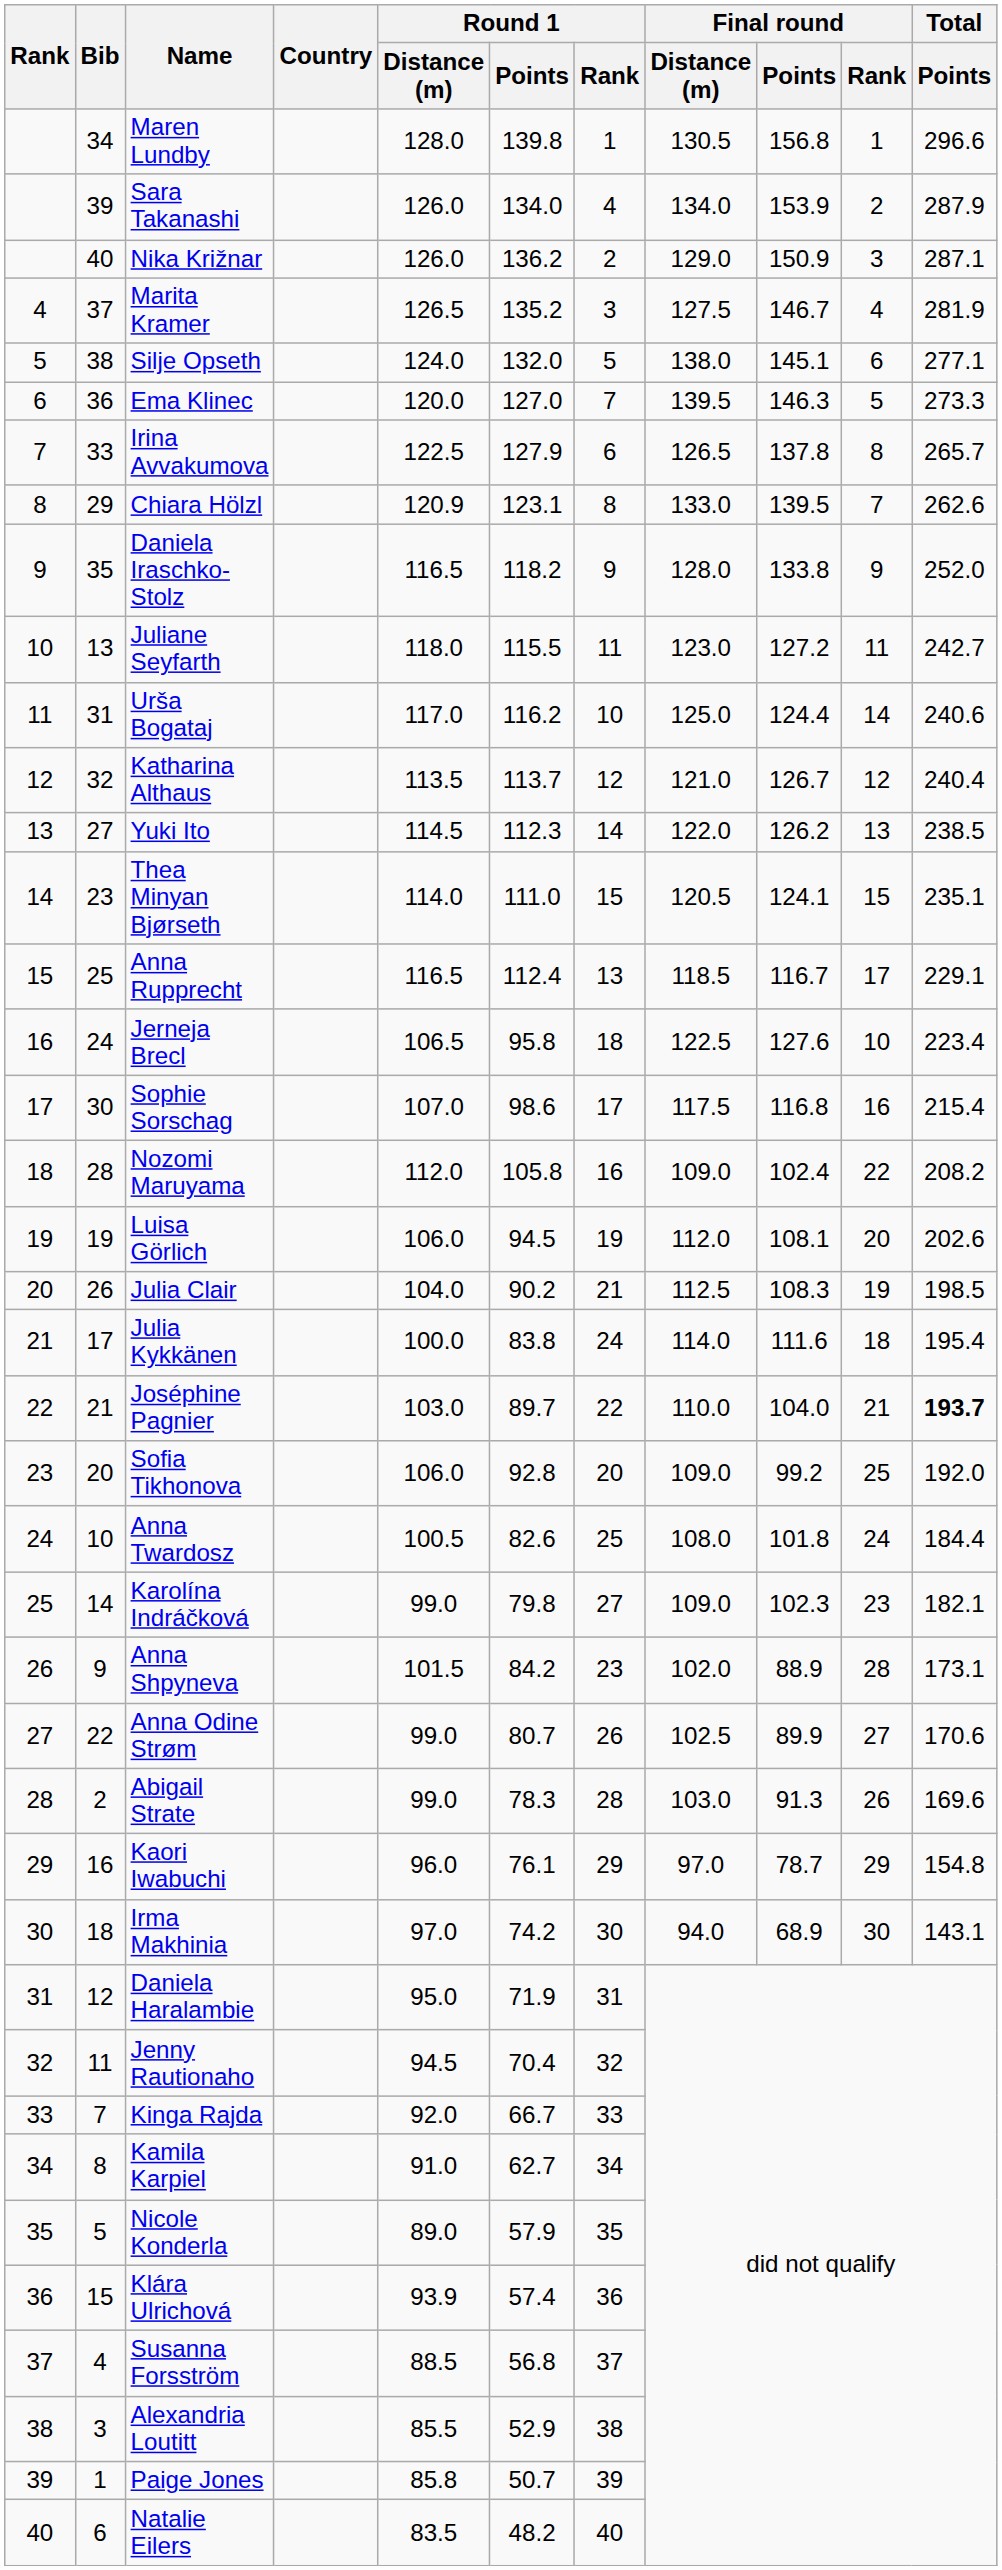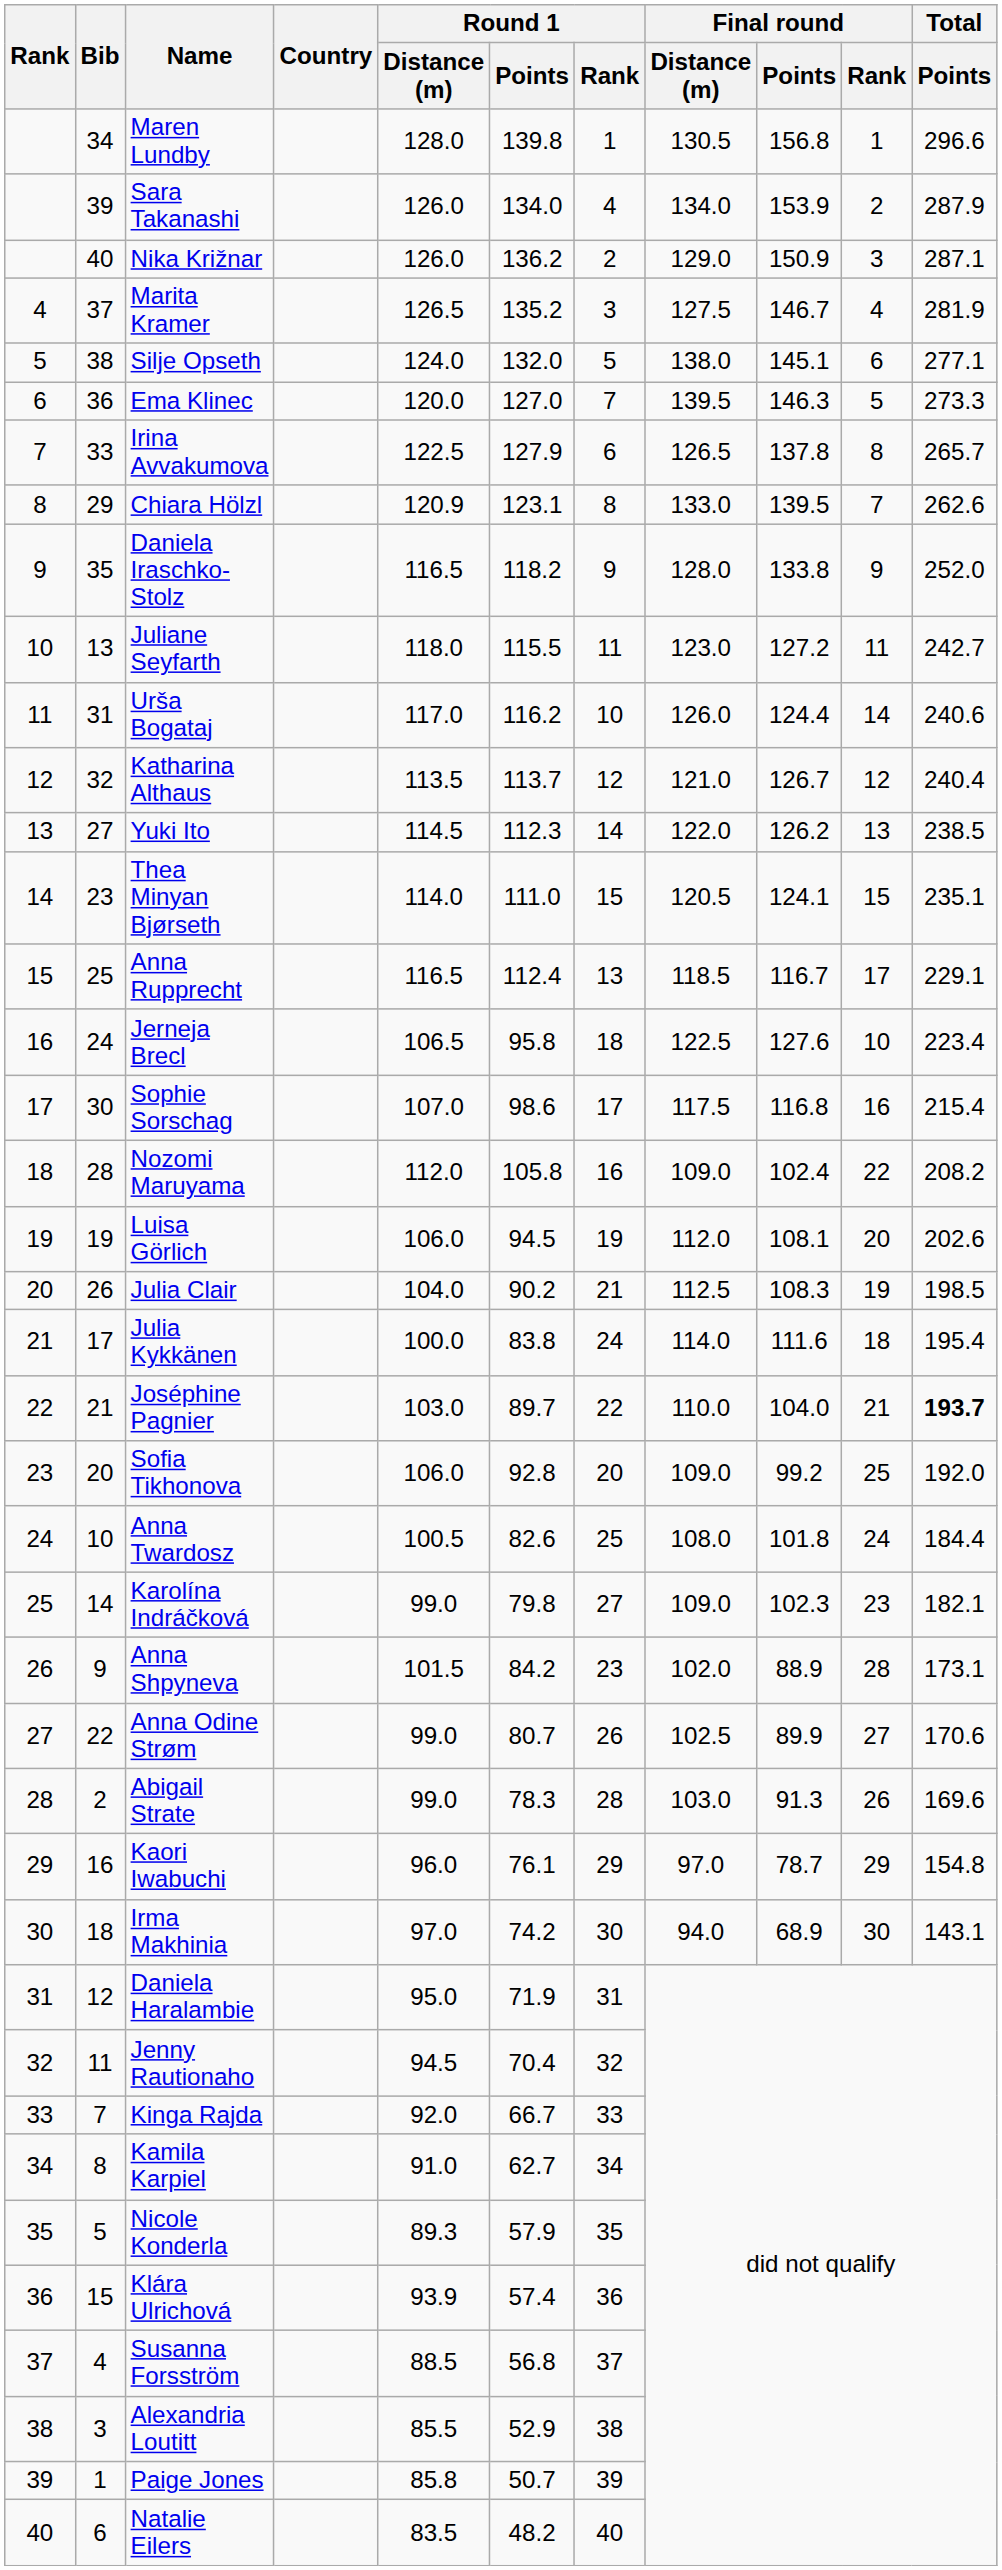Urša Bogataj | Final round / Distance (m): 125.0 -> 126.0
Nicole Konderla | Round 1 / Distance (m): 89.0 -> 89.3
